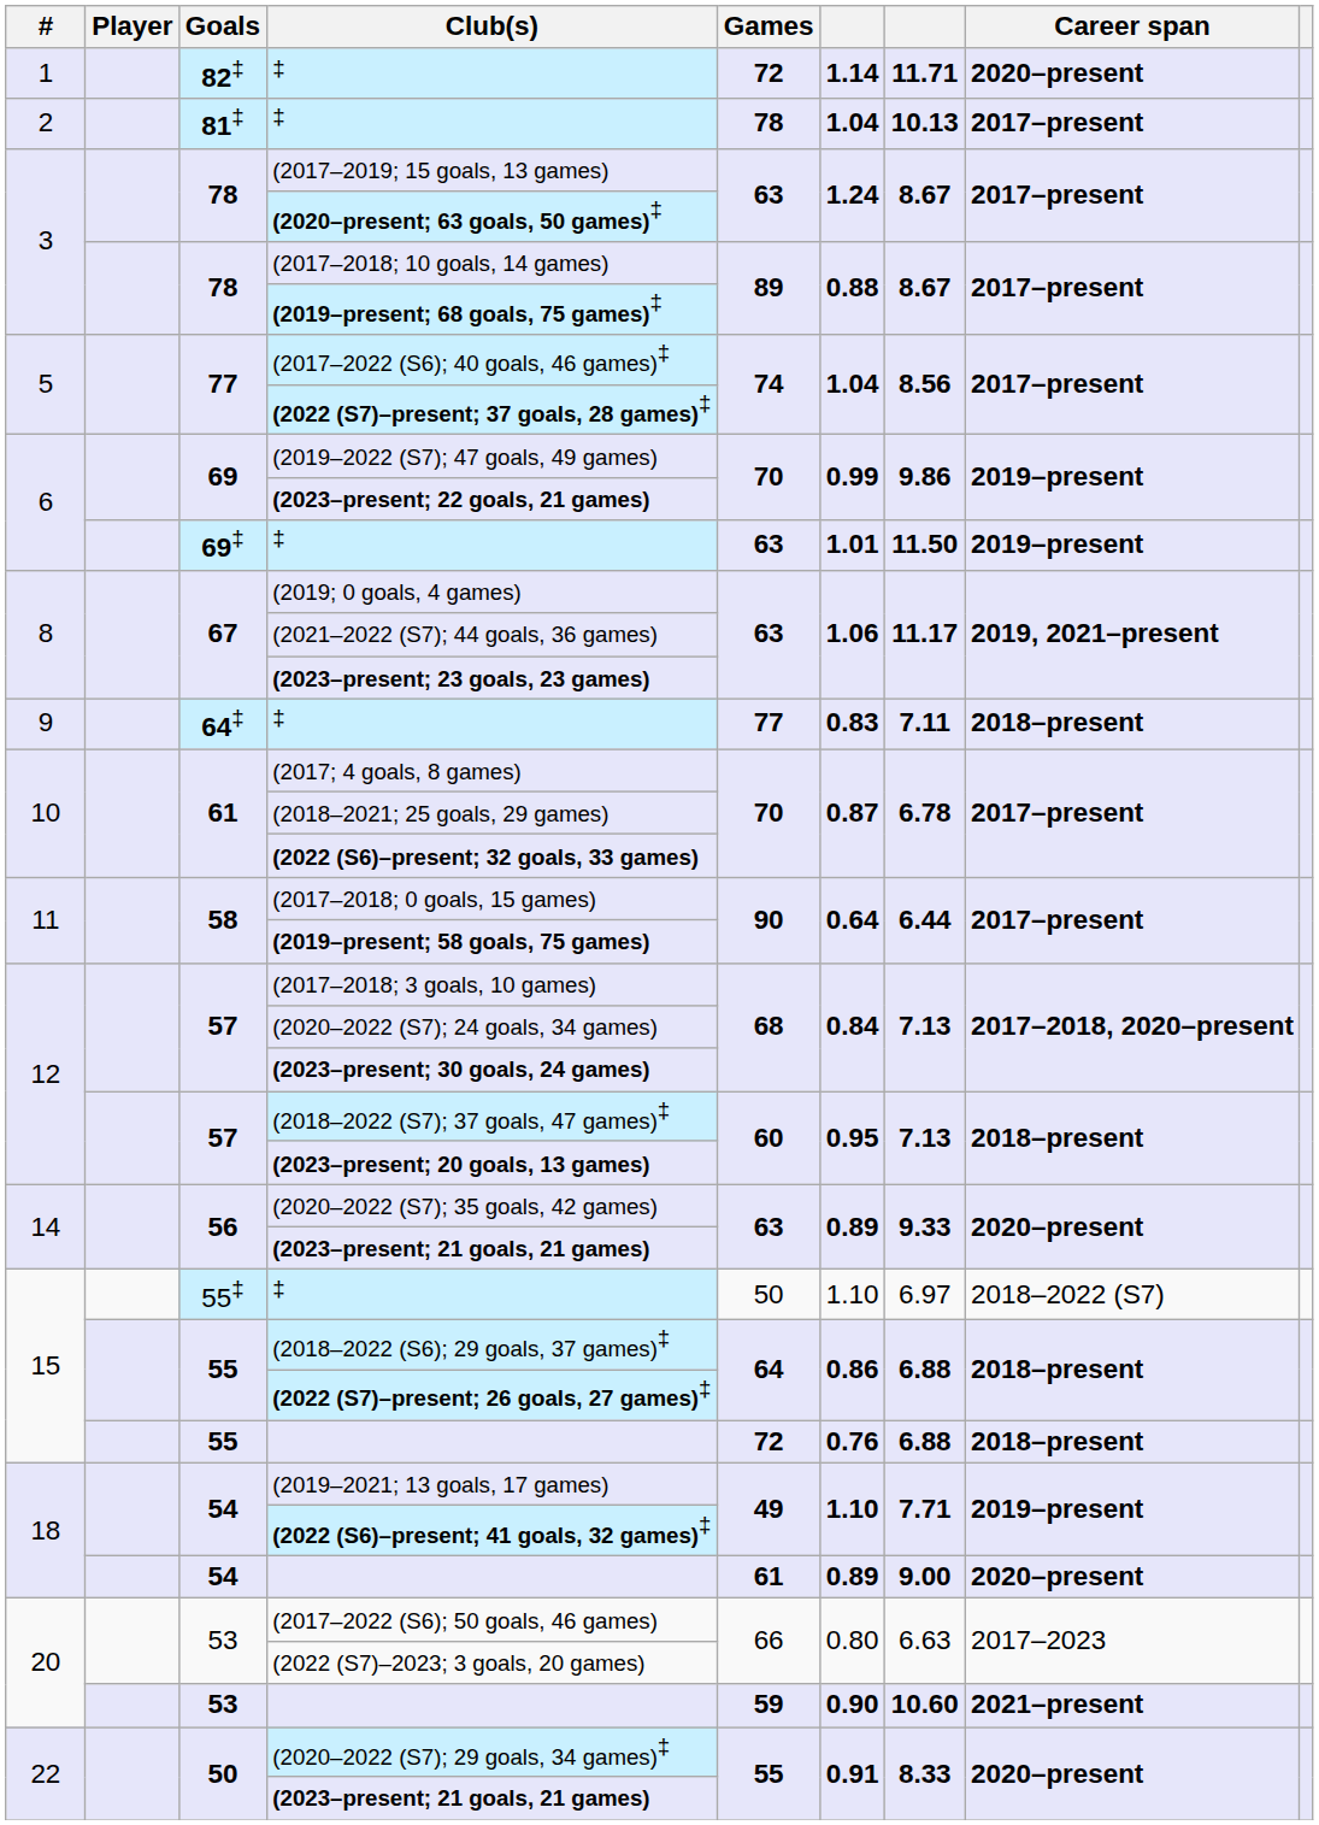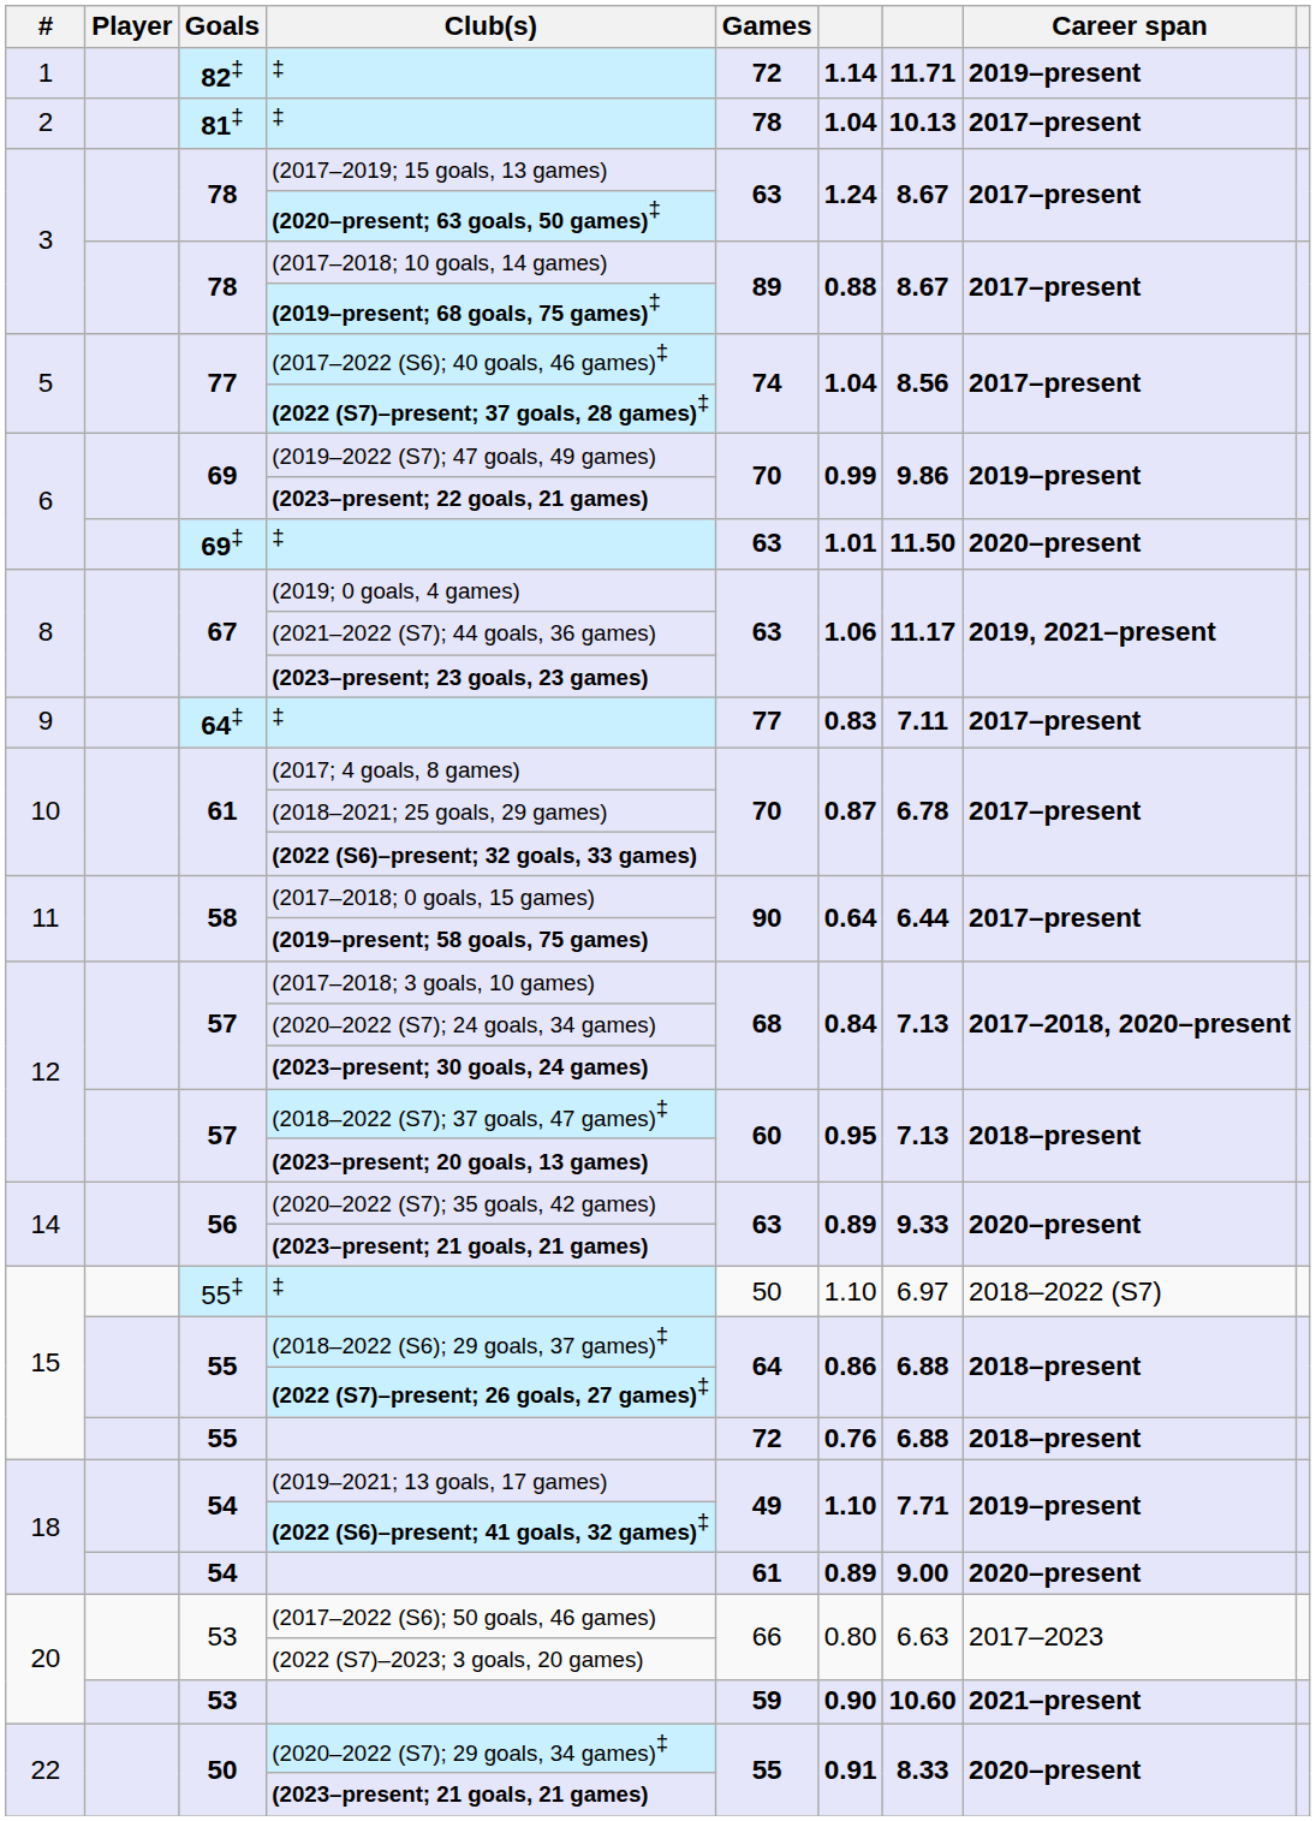82‡ / ‡ | Career span: 2020–present -> 2019–present
69‡ / ‡ | Career span: 2019–present -> 2020–present
64‡ / ‡ | Career span: 2018–present -> 2017–present
